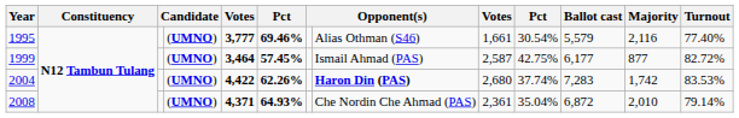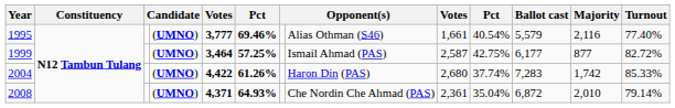1995 | column 10: 30.54% -> 40.54%
1999 | column 6: 57.45% -> 57.25%
2004 | column 6: 62.26% -> 61.26%
2004 | column 8: bold -> normal
2004 | Turnout: 83.53% -> 85.33%
